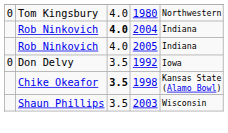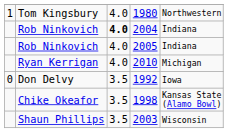1980 | column 1: 0 -> 1
+ row: Ryan Kerrigan | 4.0 | 2010 | Michigan
1998 | column 3: bold -> normal
